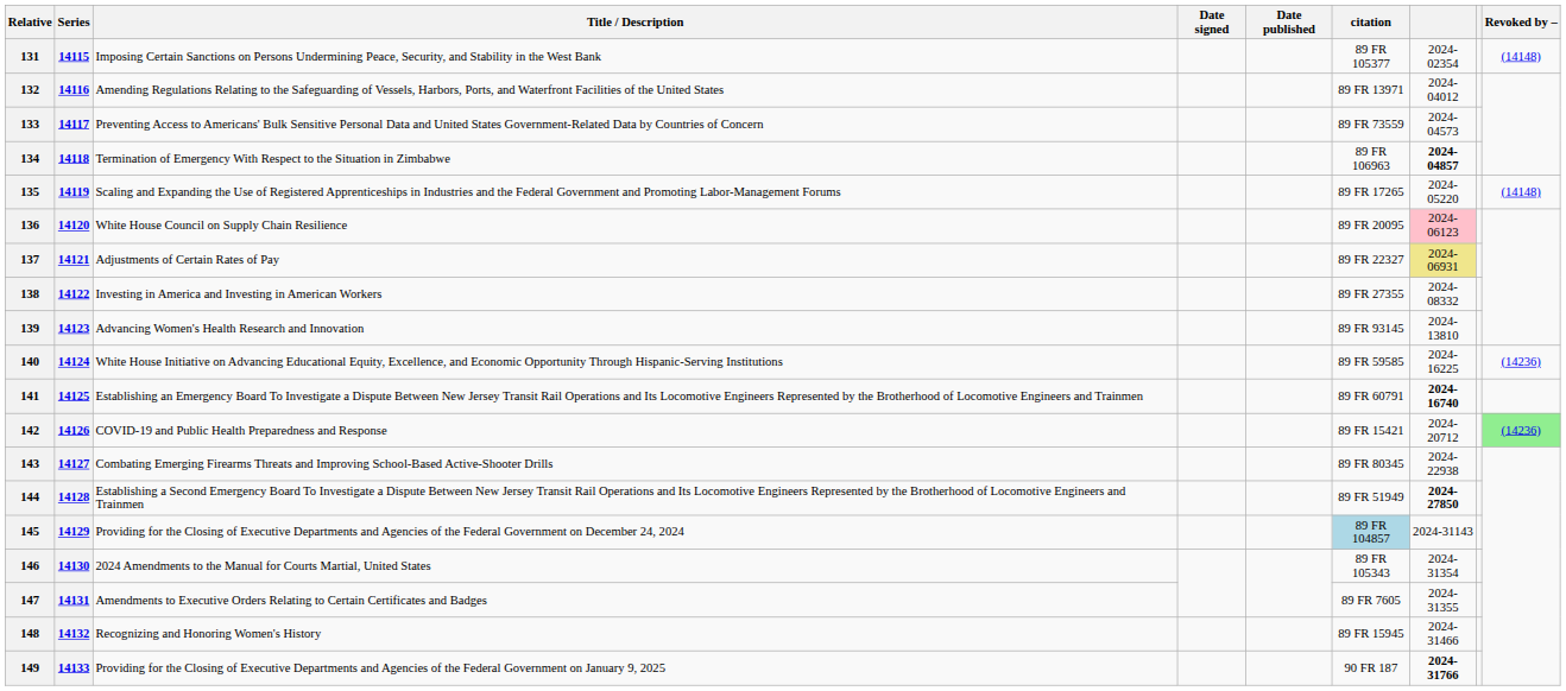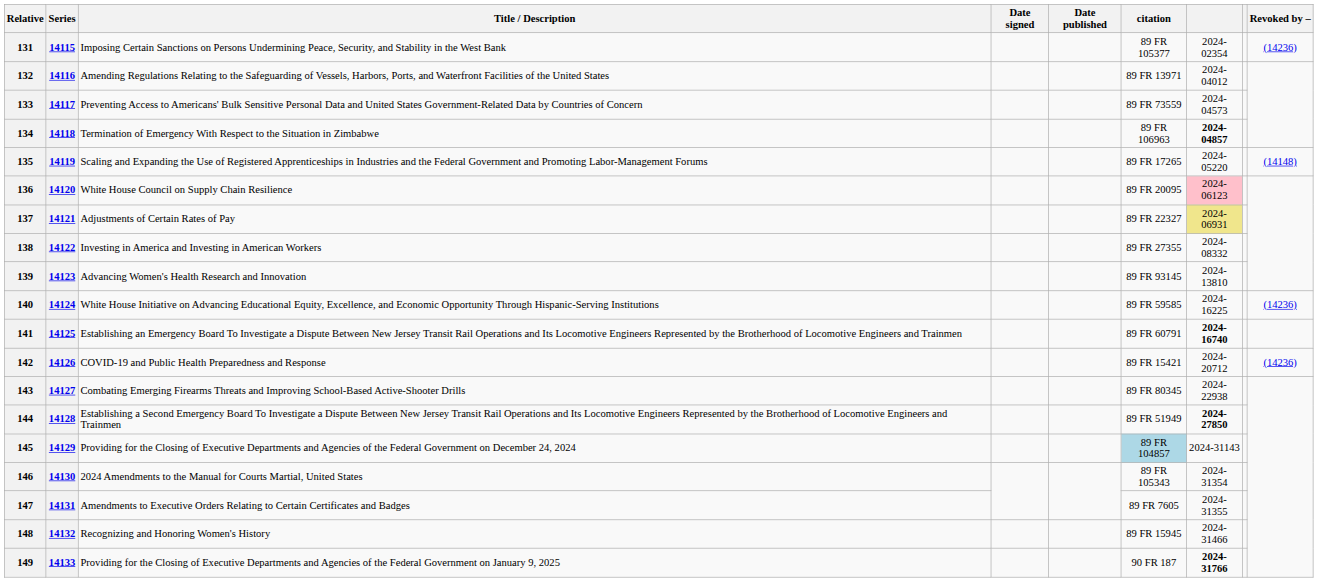131 | Revoked by –: (14148) -> (14236)
142 | Revoked by –: lightgreen background -> no background
